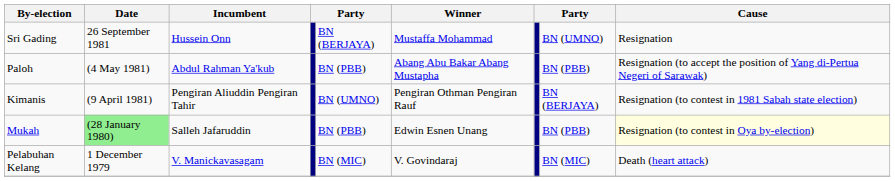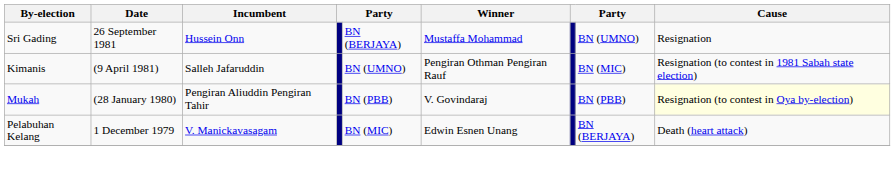- row: Paloh | (4 May 1981) | Abdul Rahman Ya'kub | BN (PBB) | Abang Abu Bakar Abang Mustapha | BN (PBB) | Resignation (to accept the position of Yang di-Pertua Negeri of Sarawak)
Kimanis | Incumbent: Pengiran Aliuddin Pengiran Tahir -> Salleh Jafaruddin
Kimanis | column 8: BN (BERJAYA) -> BN (MIC)
Mukah | Date: lightgreen background -> no background
Mukah | Incumbent: Salleh Jafaruddin -> Pengiran Aliuddin Pengiran Tahir
Mukah | Winner: Edwin Esnen Unang -> V. Govindaraj
Pelabuhan Kelang | Winner: V. Govindaraj -> Edwin Esnen Unang
Pelabuhan Kelang | column 8: BN (MIC) -> BN (BERJAYA)
